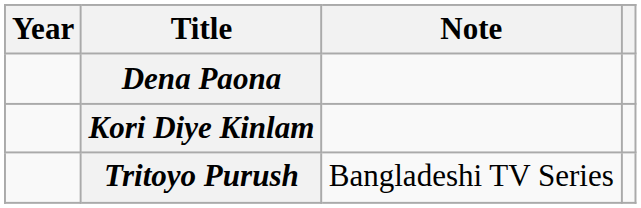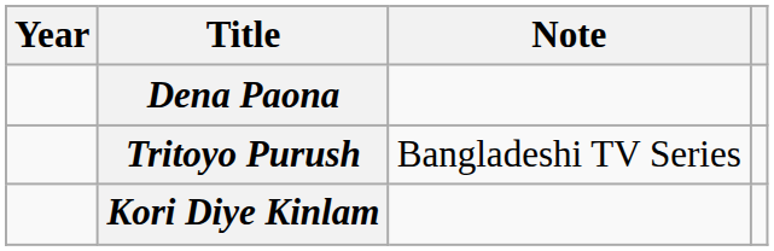rows swapped: Kori Diye Kinlam <-> Tritoyo Purush
